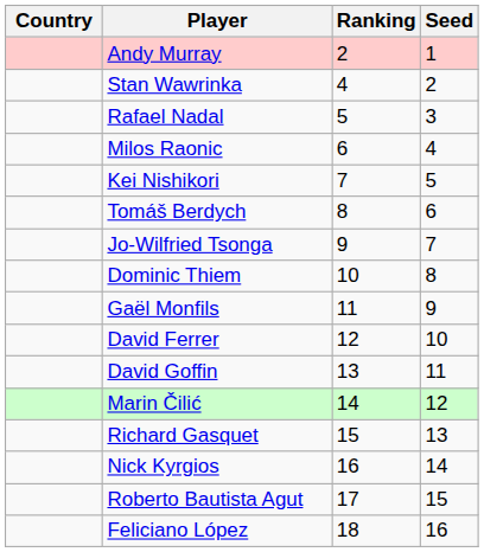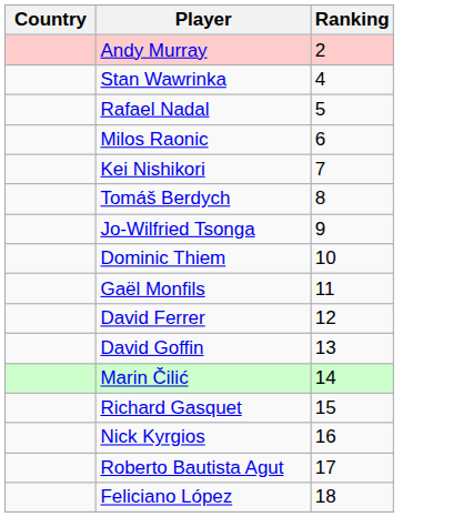- column: Seed | 1 | 2 | 3 | 4 | 5 | 6 | 7 | 8 | 9 | 10 | 11 | 12 | 13 | 14 | 15 | 16
